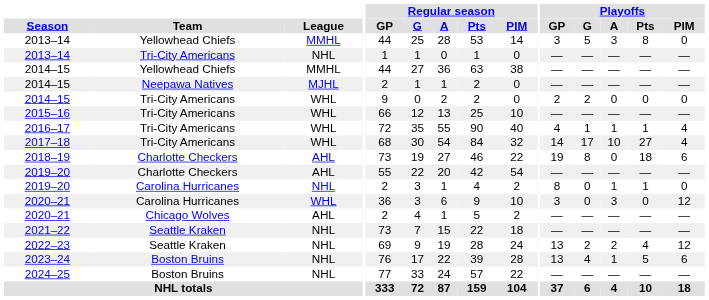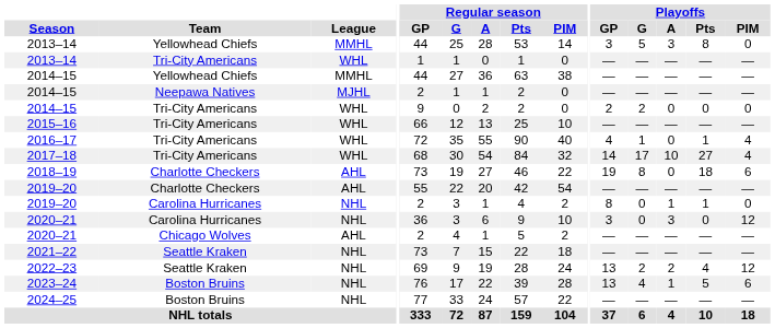2013–14 / Tri-City Americans | League: NHL -> WHL
2016–17 | Playoffs / A: 1 -> 0
2020–21 / Carolina Hurricanes | League: WHL -> NHL
